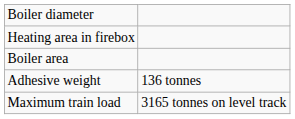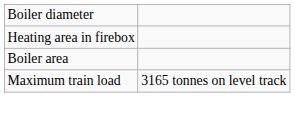- row: Adhesive weight | 136 tonnes
